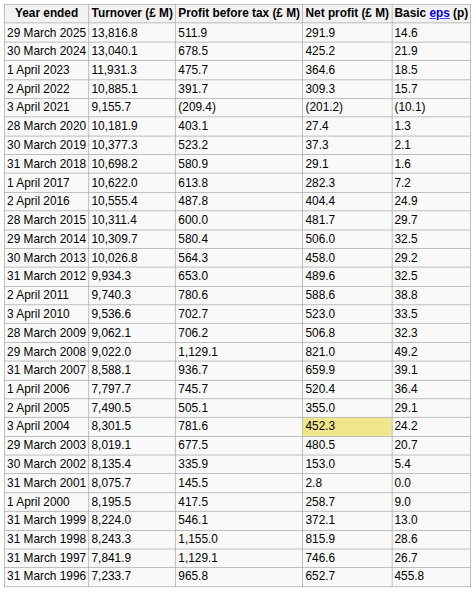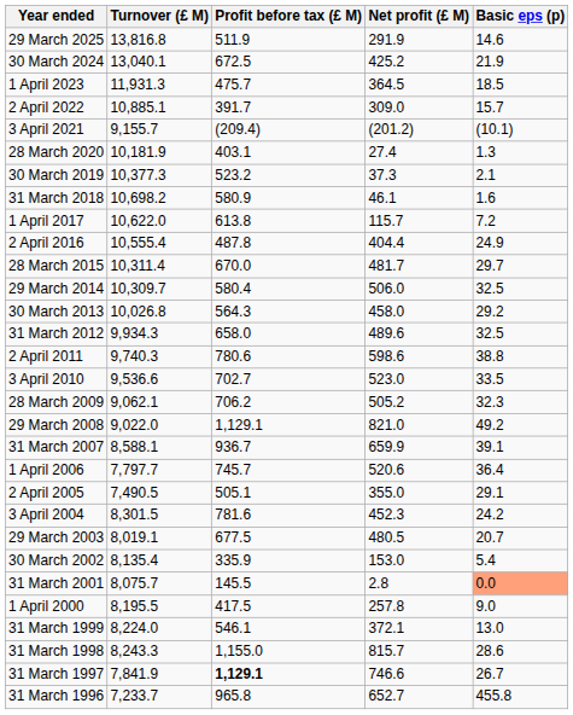30 March 2024 | Profit before tax (£ M): 678.5 -> 672.5
1 April 2023 | Net profit (£ M): 364.6 -> 364.5
2 April 2022 | Net profit (£ M): 309.3 -> 309.0
31 March 2018 | Net profit (£ M): 29.1 -> 46.1
1 April 2017 | Net profit (£ M): 282.3 -> 115.7
28 March 2015 | Profit before tax (£ M): 600.0 -> 670.0
31 March 2012 | Profit before tax (£ M): 653.0 -> 658.0
2 April 2011 | Net profit (£ M): 588.6 -> 598.6
28 March 2009 | Net profit (£ M): 506.8 -> 505.2
1 April 2006 | Net profit (£ M): 520.4 -> 520.6
3 April 2004 | Net profit (£ M): khaki background -> no background
31 March 2001 | Basic eps (p): no background -> lightsalmon background
1 April 2000 | Net profit (£ M): 258.7 -> 257.8
31 March 1998 | Net profit (£ M): 815.9 -> 815.7
31 March 1997 | Profit before tax (£ M): normal -> bold
